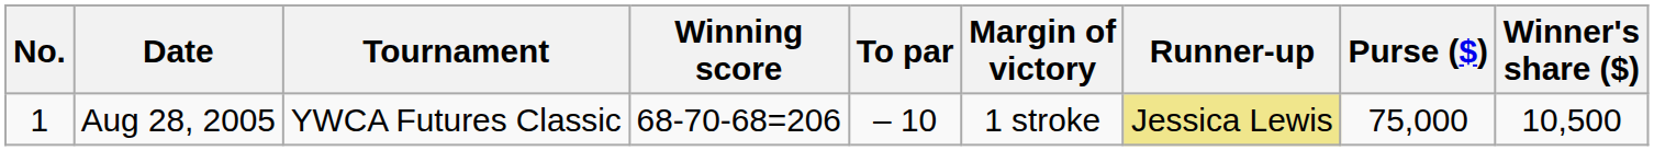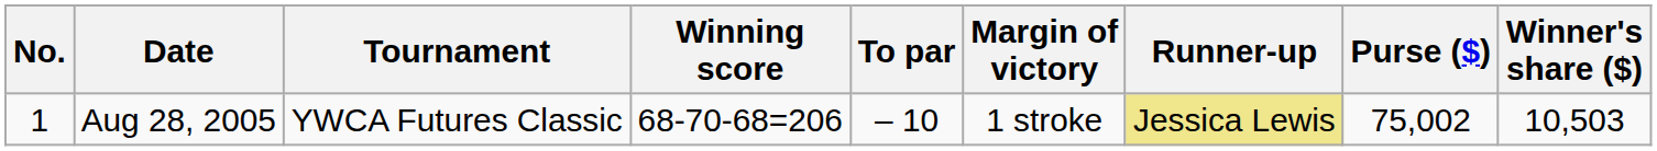Aug 28, 2005 | Purse ($): 75,000 -> 75,002
Aug 28, 2005 | Winner's share ($): 10,500 -> 10,503
